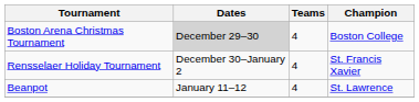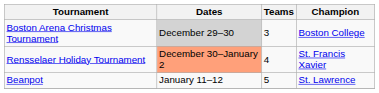Boston Arena Christmas Tournament | Teams: 4 -> 3
Rensselaer Holiday Tournament | Dates: no background -> lightsalmon background
Beanpot | Teams: 4 -> 5
